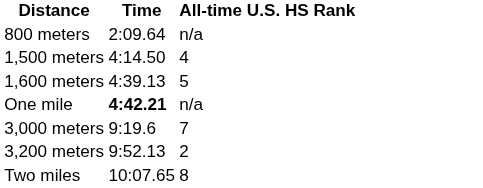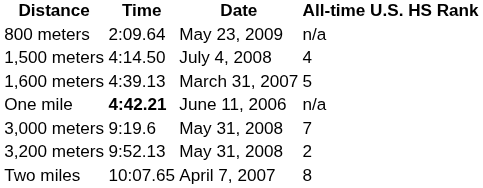+ column: Date | May 23, 2009 | July 4, 2008 | March 31, 2007 | June 11, 2006 | May 31, 2008 | May 31, 2008 | April 7, 2007
